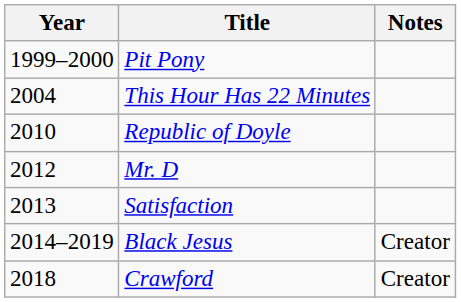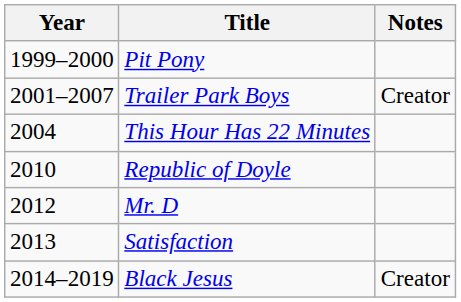+ row: 2001–2007 | Trailer Park Boys | Creator
- row: 2018 | Crawford | Creator
